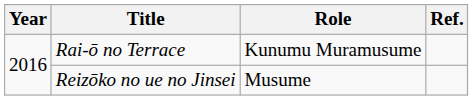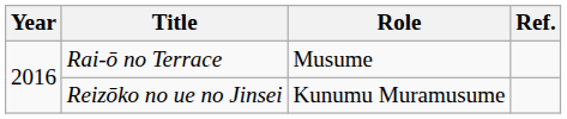Rai-ō no Terrace | Role: Kunumu Muramusume -> Musume
Reizōko no ue no Jinsei | Role: Musume -> Kunumu Muramusume
